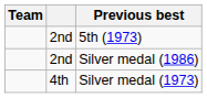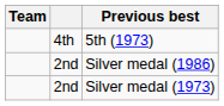5th (1973) | column 2: 2nd -> 4th
Silver medal (1973) | column 2: 4th -> 2nd
